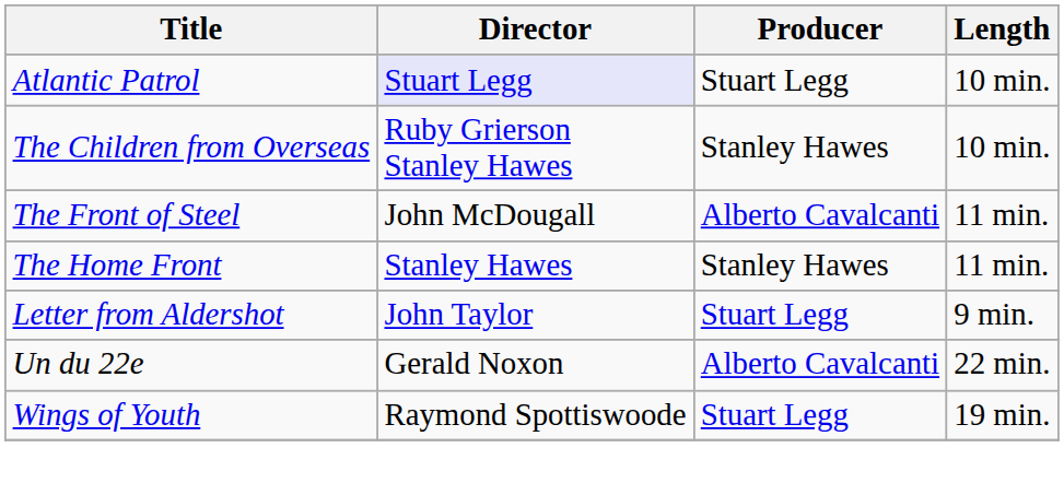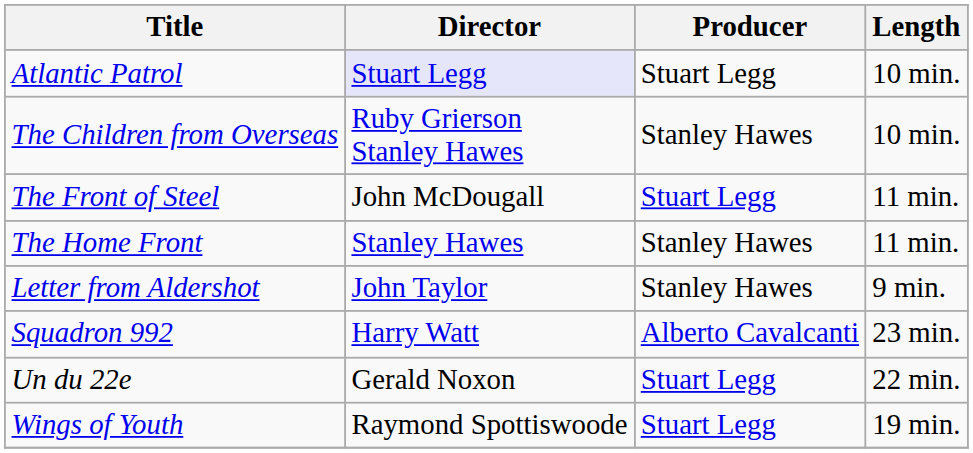The Front of Steel | Producer: Alberto Cavalcanti -> Stuart Legg
Letter from Aldershot | Producer: Stuart Legg -> Stanley Hawes
+ row: Squadron 992 | Harry Watt | Alberto Cavalcanti | 23 min.
Un du 22e | Producer: Alberto Cavalcanti -> Stuart Legg
